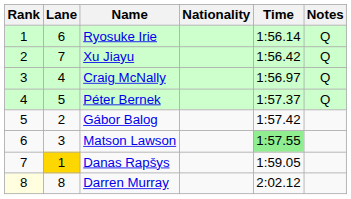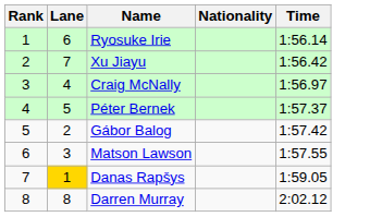- column: Notes | Q | Q | Q | Q
Matson Lawson | Time: lightgreen background -> no background
Darren Murray | Rank: lightyellow background -> no background
